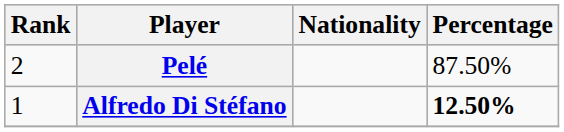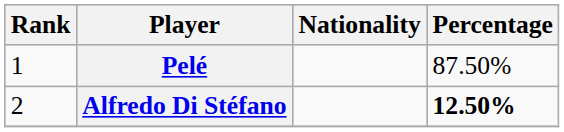Pelé | Rank: 2 -> 1
Alfredo Di Stéfano | Rank: 1 -> 2
